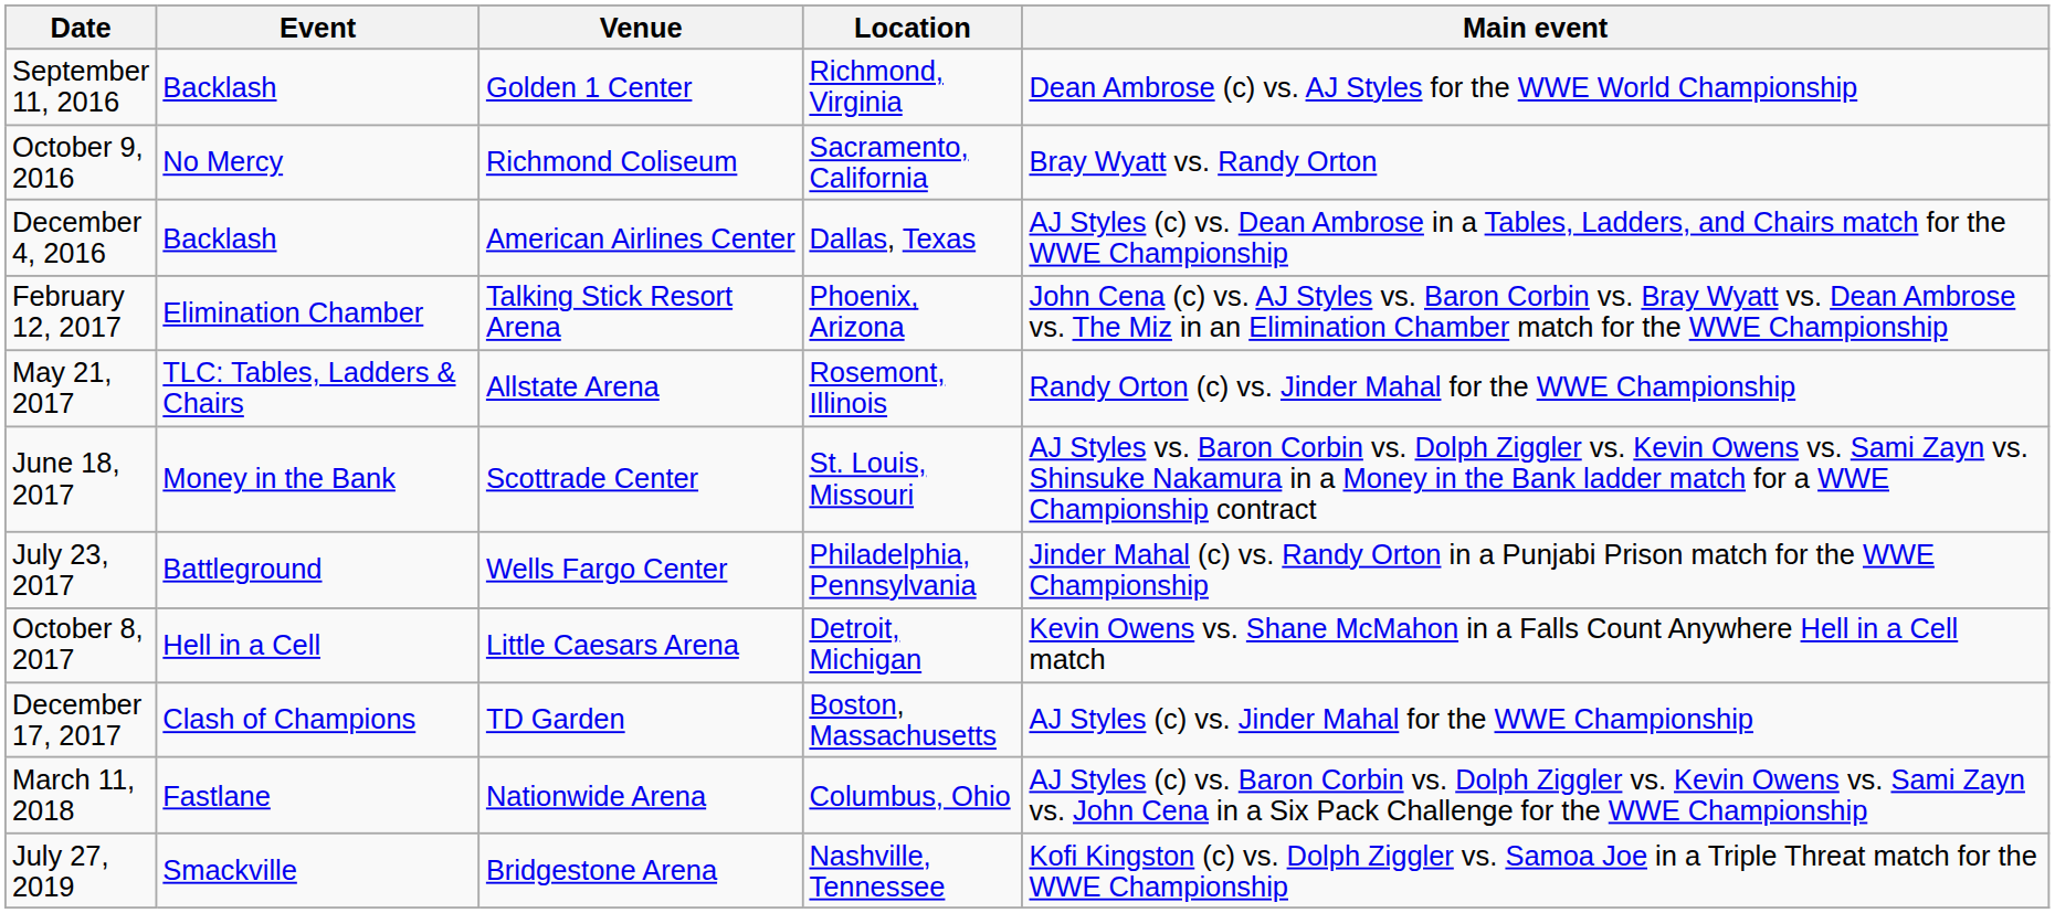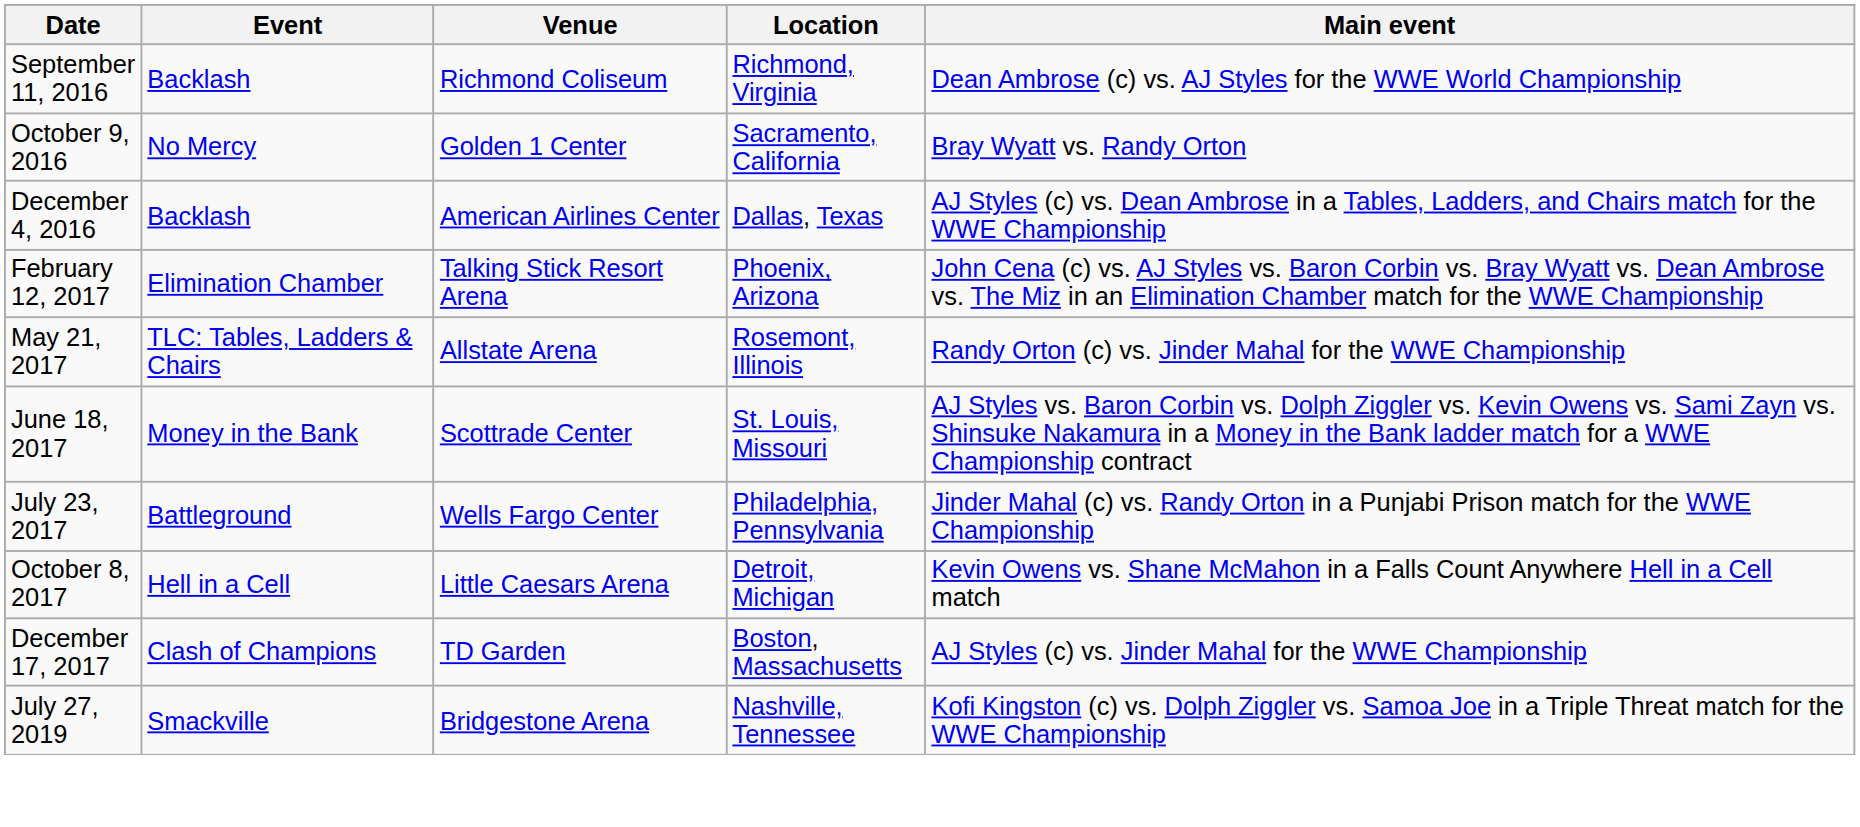September 11, 2016 | Venue: Golden 1 Center -> Richmond Coliseum
October 9, 2016 | Venue: Richmond Coliseum -> Golden 1 Center
- row: March 11, 2018 | Fastlane | Nationwide Arena | Columbus, Ohio | AJ Styles (c) vs. Baron Corbin vs. Dolph Ziggler vs. Kevin Owens vs. Sami Zayn vs. John Cena in a Six Pack Challenge for the WWE Championship
